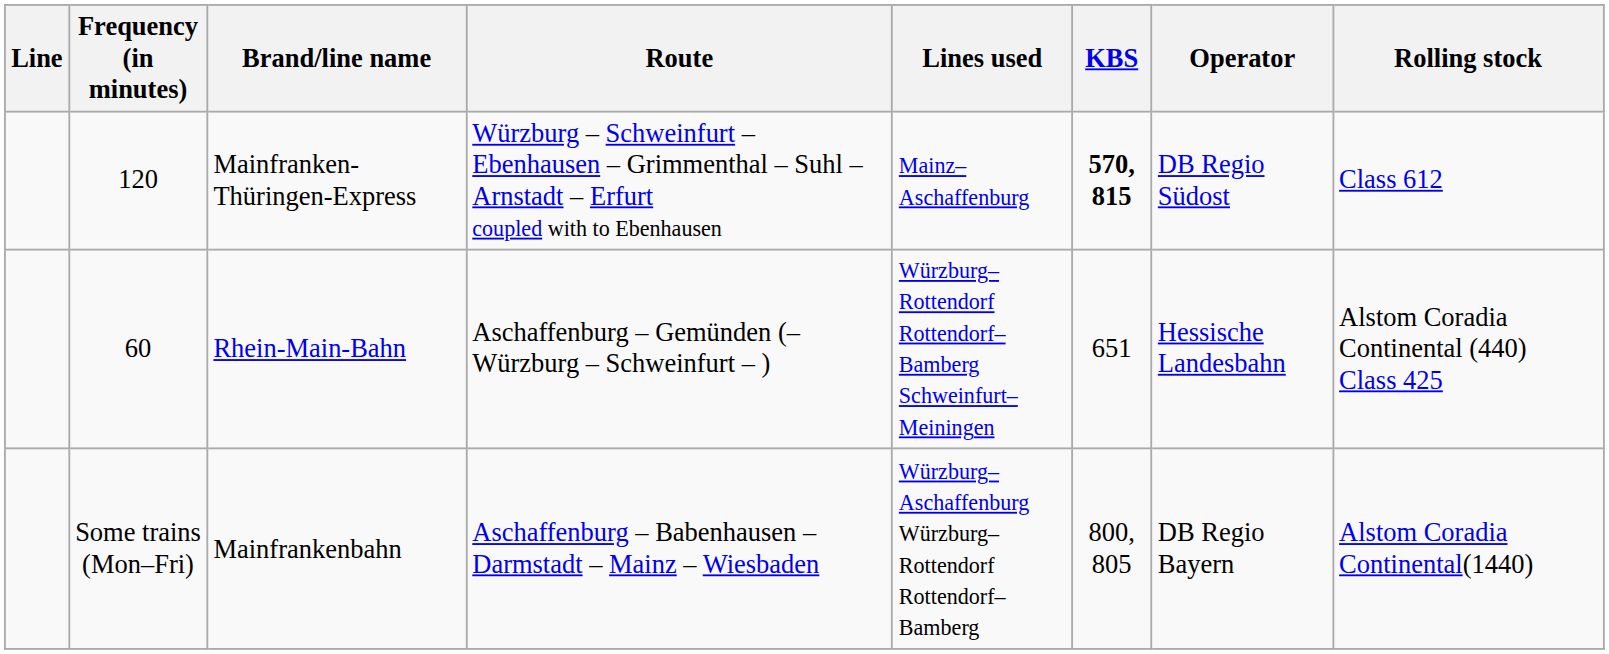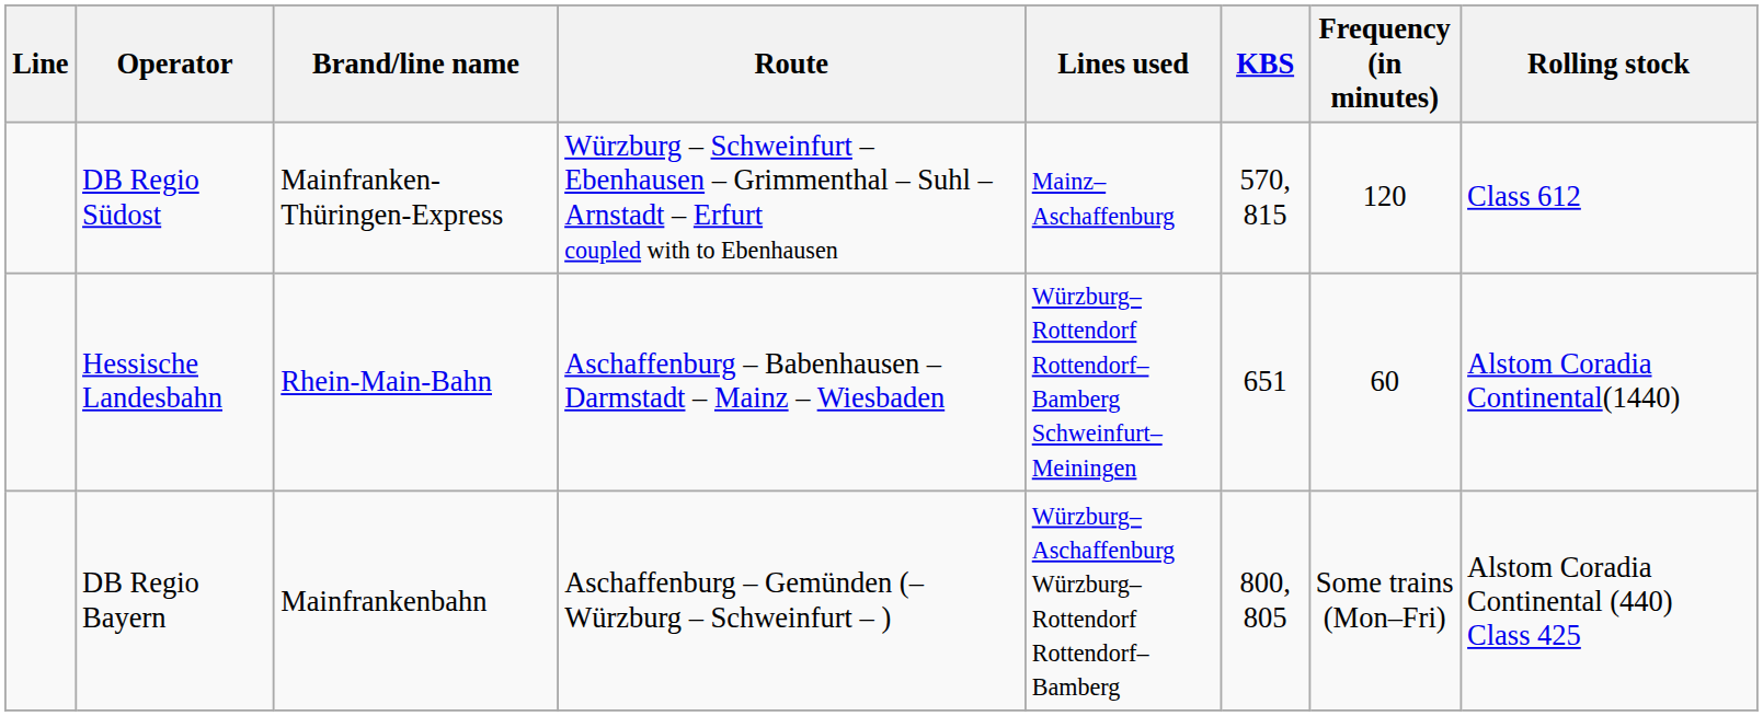columns swapped: Frequency (in minutes) <-> Operator
Mainfranken-Thüringen-Express | KBS: bold -> normal
Rhein-Main-Bahn | Route: Aschaffenburg – Gemünden (– Würzburg – Schweinfurt – ) -> Aschaffenburg – Babenhausen – Darmstadt – Mainz – Wiesbaden
Rhein-Main-Bahn | Rolling stock: Alstom Coradia Continental (440) Class 425 -> Alstom Coradia Continental(1440)
Mainfrankenbahn | Route: Aschaffenburg – Babenhausen – Darmstadt – Mainz – Wiesbaden -> Aschaffenburg – Gemünden (– Würzburg – Schweinfurt – )
Mainfrankenbahn | Rolling stock: Alstom Coradia Continental(1440) -> Alstom Coradia Continental (440) Class 425
